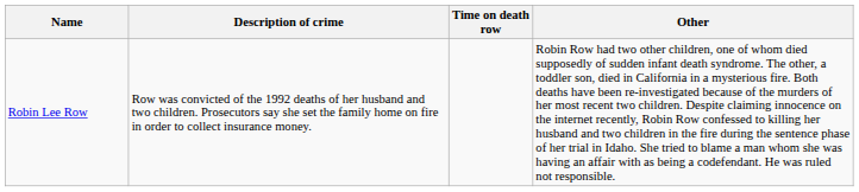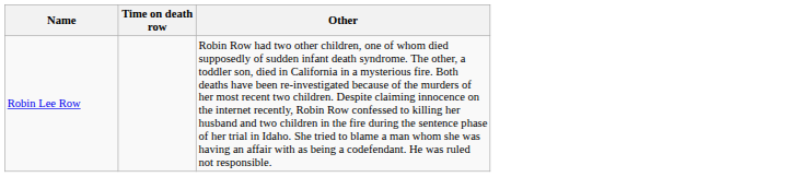- column: Description of crime | Row was convicted of the 1992 deaths of her husband and two children. Prosecutors say she set the family home on fire in order to collect insurance money.
